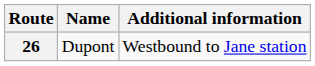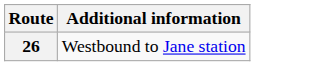- column: Name | Dupont
